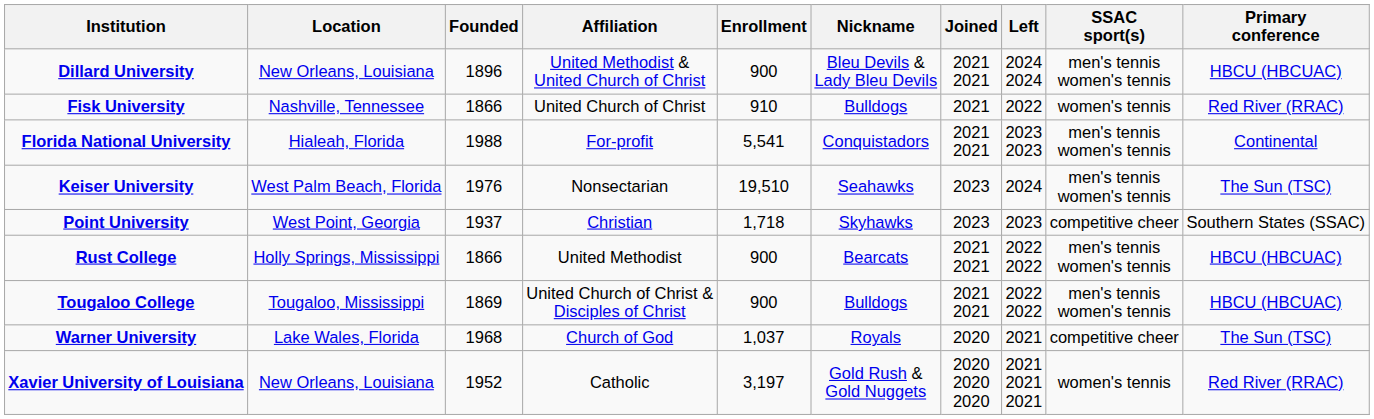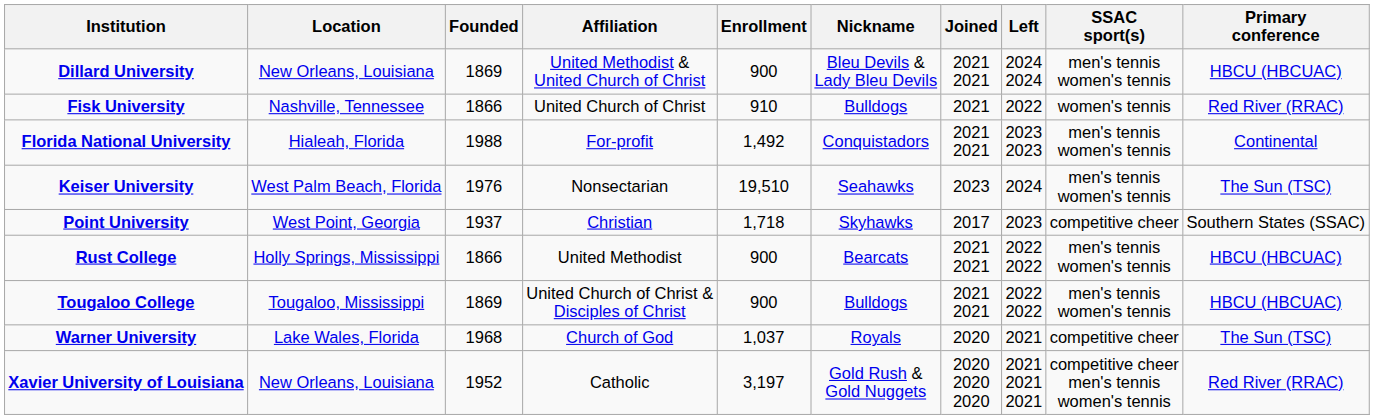Dillard University | Founded: 1896 -> 1869
Florida National University | Enrollment: 5,541 -> 1,492
Point University | Joined: 2023 -> 2017
Xavier University of Louisiana | SSAC sport(s): women's tennis -> competitive cheer men's tennis women's tennis
